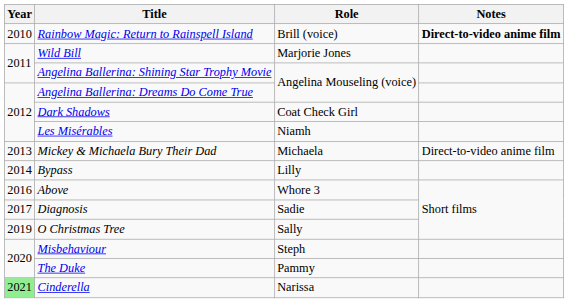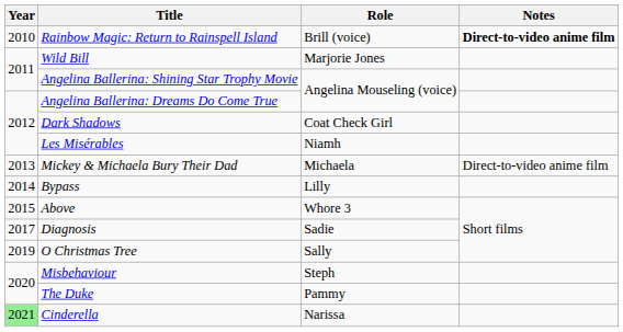Above | Year: 2016 -> 2015
